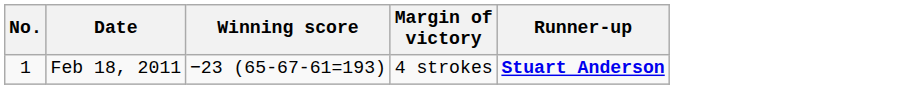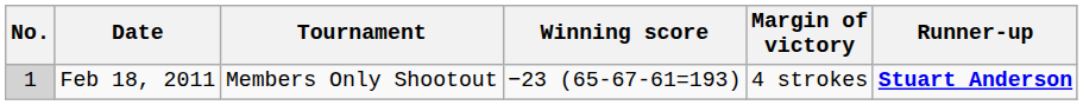+ column: Tournament | Members Only Shootout
Feb 18, 2011 | No.: no background -> lightgrey background
